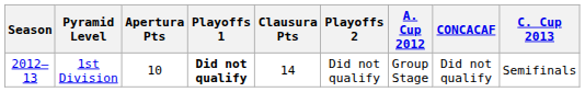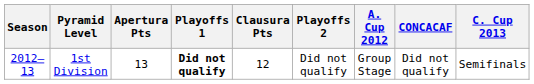1st Division | Apertura Pts: 10 -> 13
1st Division | Clausura Pts: 14 -> 12
